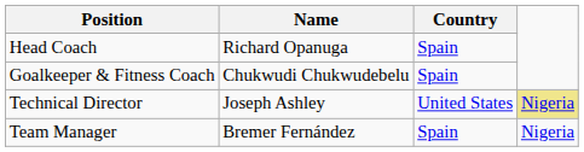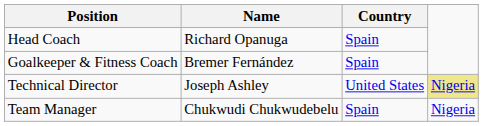Goalkeeper & Fitness Coach | Name: Chukwudi Chukwudebelu -> Bremer Fernández
Team Manager | Name: Bremer Fernández -> Chukwudi Chukwudebelu
